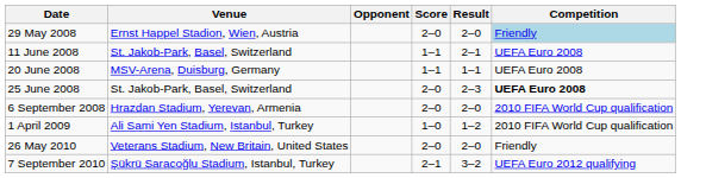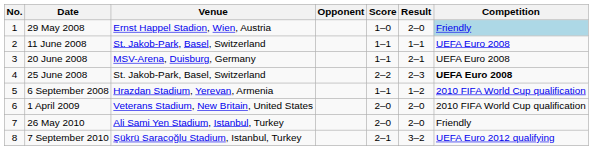+ column: No. | 1 | 2 | 3 | 4 | 5 | 6 | 7 | 8
29 May 2008 | Score: 2–0 -> 1–0
11 June 2008 | Result: 2–1 -> 1–1
20 June 2008 | Result: 1–1 -> 2–1
25 June 2008 | Score: 2–0 -> 2–2
6 September 2008 | Score: 2–0 -> 1–1
6 September 2008 | Result: 2–0 -> 1–2
1 April 2009 | Venue: Ali Sami Yen Stadium, Istanbul, Turkey -> Veterans Stadium, New Britain, United States
1 April 2009 | Score: 1–0 -> 2–0
1 April 2009 | Result: 1–2 -> 2–0
26 May 2010 | Venue: Veterans Stadium, New Britain, United States -> Ali Sami Yen Stadium, Istanbul, Turkey
